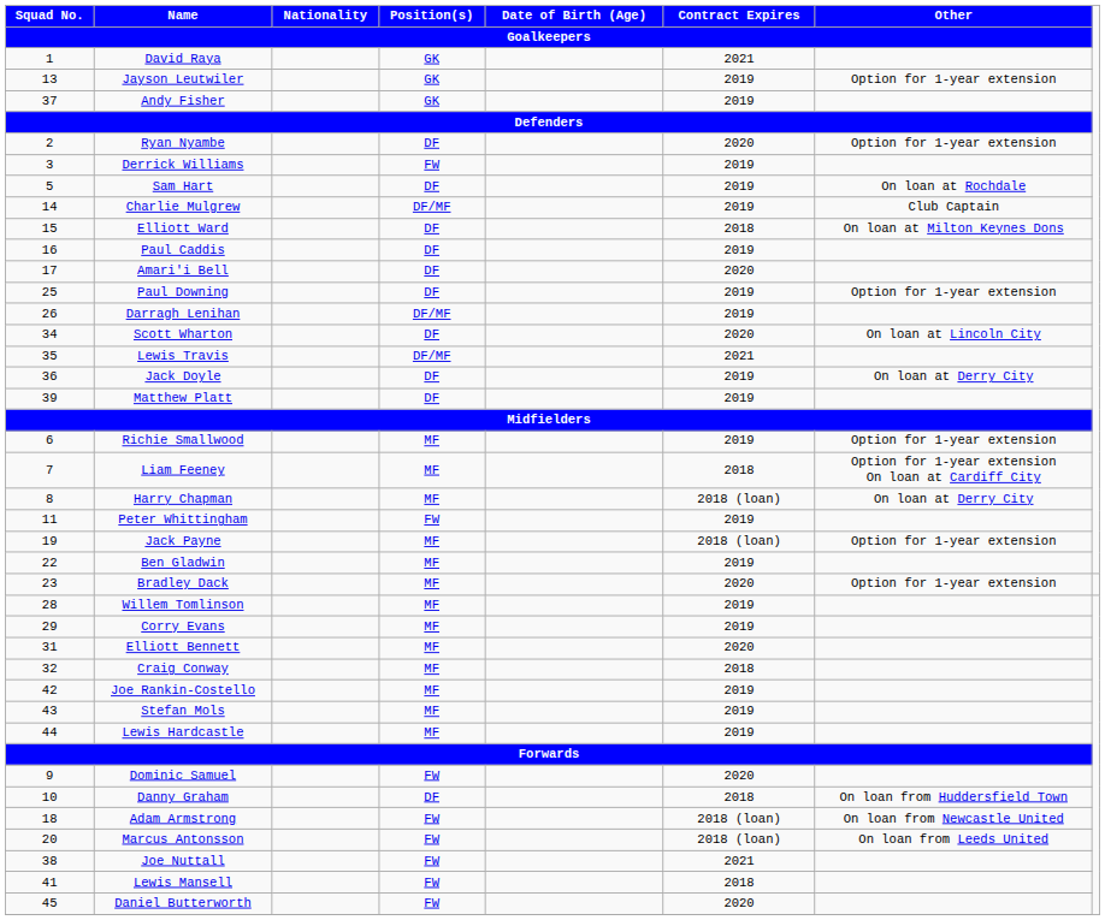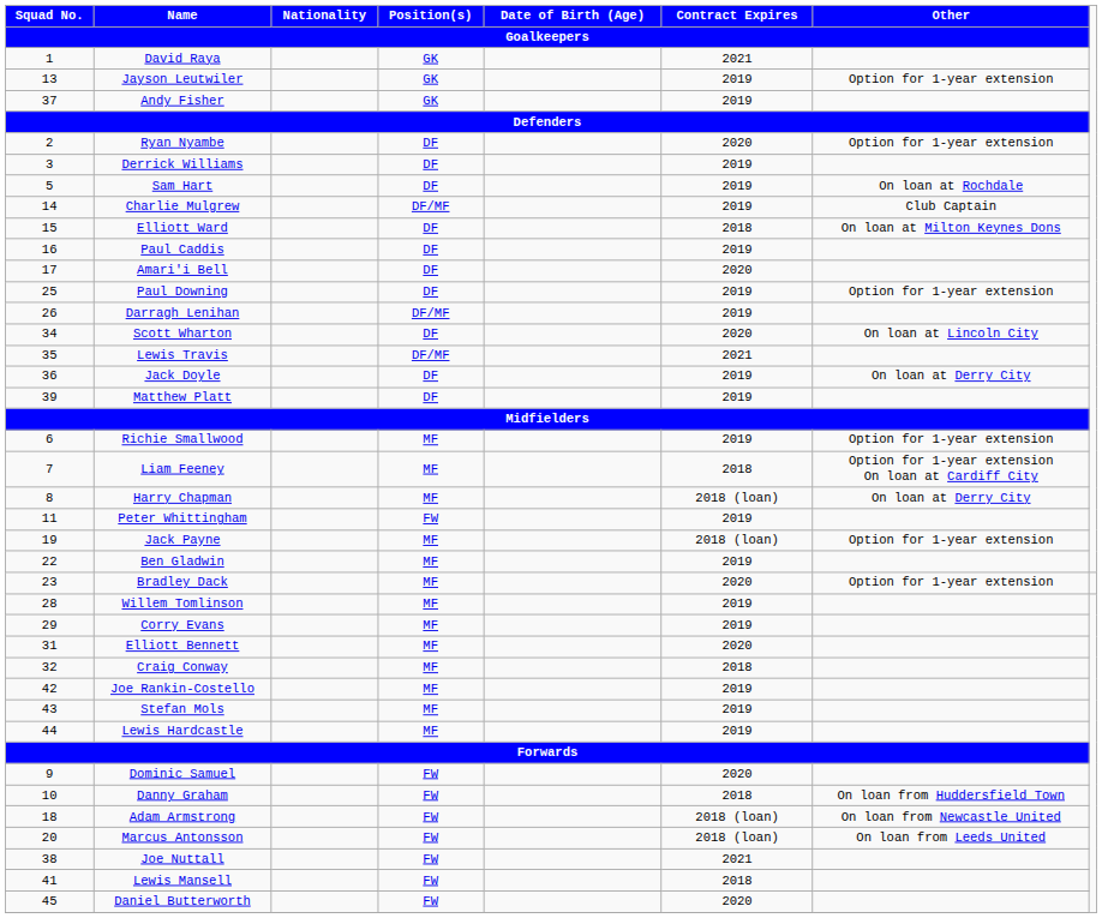Derrick Williams | Position(s) / Goalkeepers: FW -> DF
Danny Graham | Position(s) / Goalkeepers: DF -> FW
